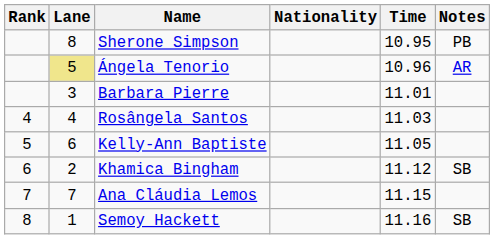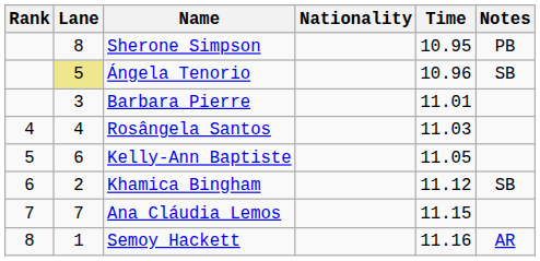Ángela Tenorio | Notes: AR -> SB
Semoy Hackett | Notes: SB -> AR
